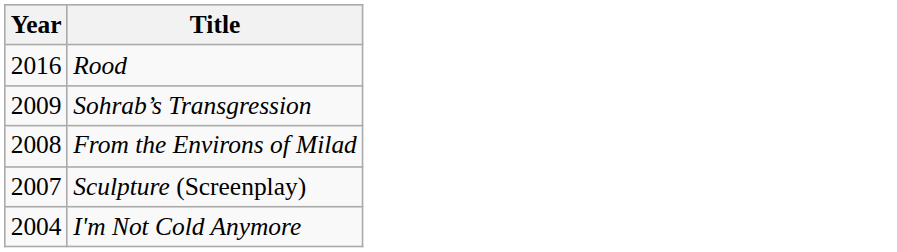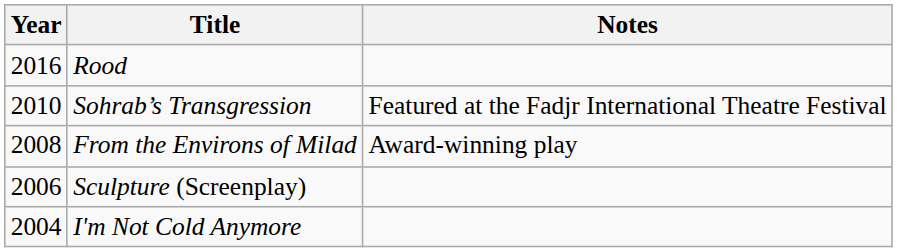+ column: Notes | Featured at the Fadjr International Theatre Festival | Award-winning play
Sohrab’s Transgression | Year: 2009 -> 2010
Sculpture (Screenplay) | Year: 2007 -> 2006
